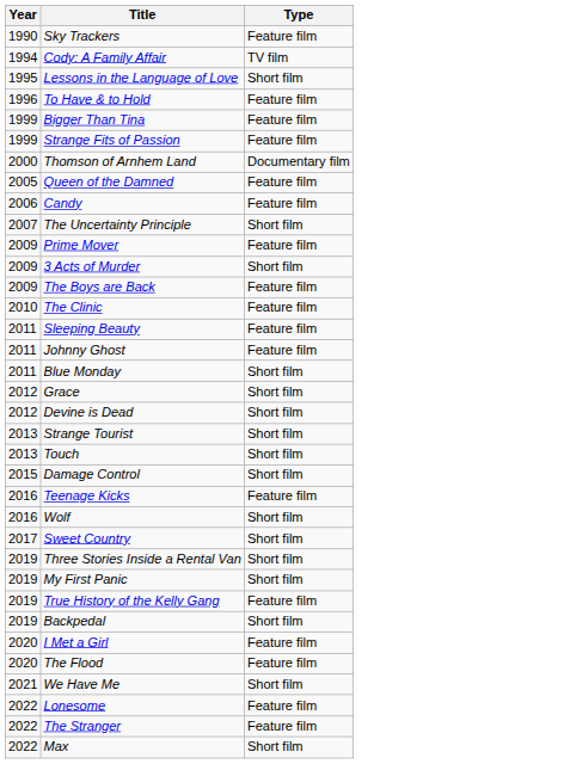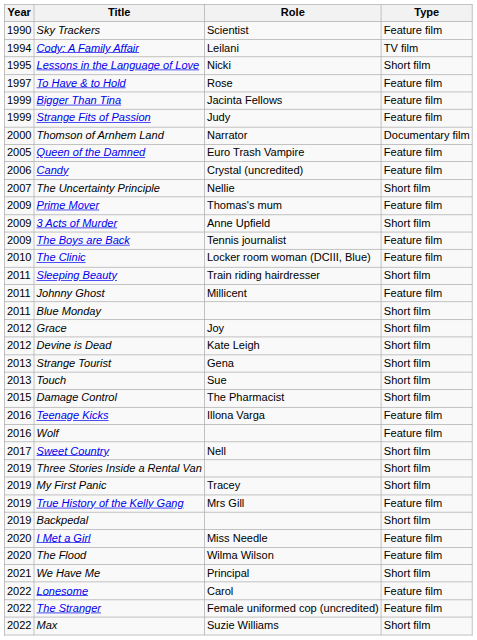+ column: Role | Scientist | Leilani | Nicki | Rose | Jacinta Fellows | Judy | Narrator | Euro Trash Vampire | Crystal (uncredited) | Nellie | Thomas's mum | Anne Upfield | Tennis journalist | Locker room woman (DCIII, Blue) | Train riding hairdresser | Millicent | Joy | Kate Leigh | Gena | Sue | The Pharmacist | Illona Varga | Nell | Tracey | Mrs Gill | Miss Needle | Wilma Wilson | Principal | Carol | Female uniformed cop (uncredited) | Suzie Williams
To Have & to Hold | Year: 1996 -> 1997
Sleeping Beauty | Type: Feature film -> Short film
Wolf | Type: Short film -> Feature film
